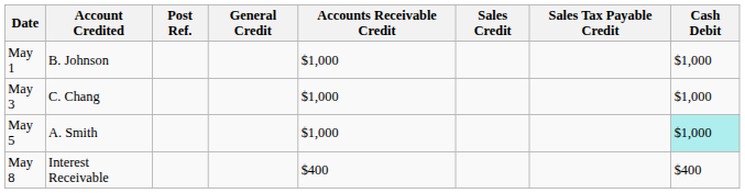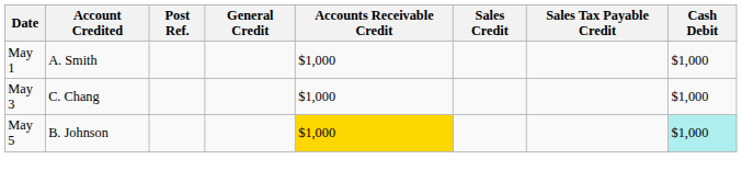May 1 | Account Credited: B. Johnson -> A. Smith
May 5 | Account Credited: A. Smith -> B. Johnson
May 5 | Accounts Receivable Credit: no background -> gold background
- row: May 8 | Interest Receivable | $400 | $400
